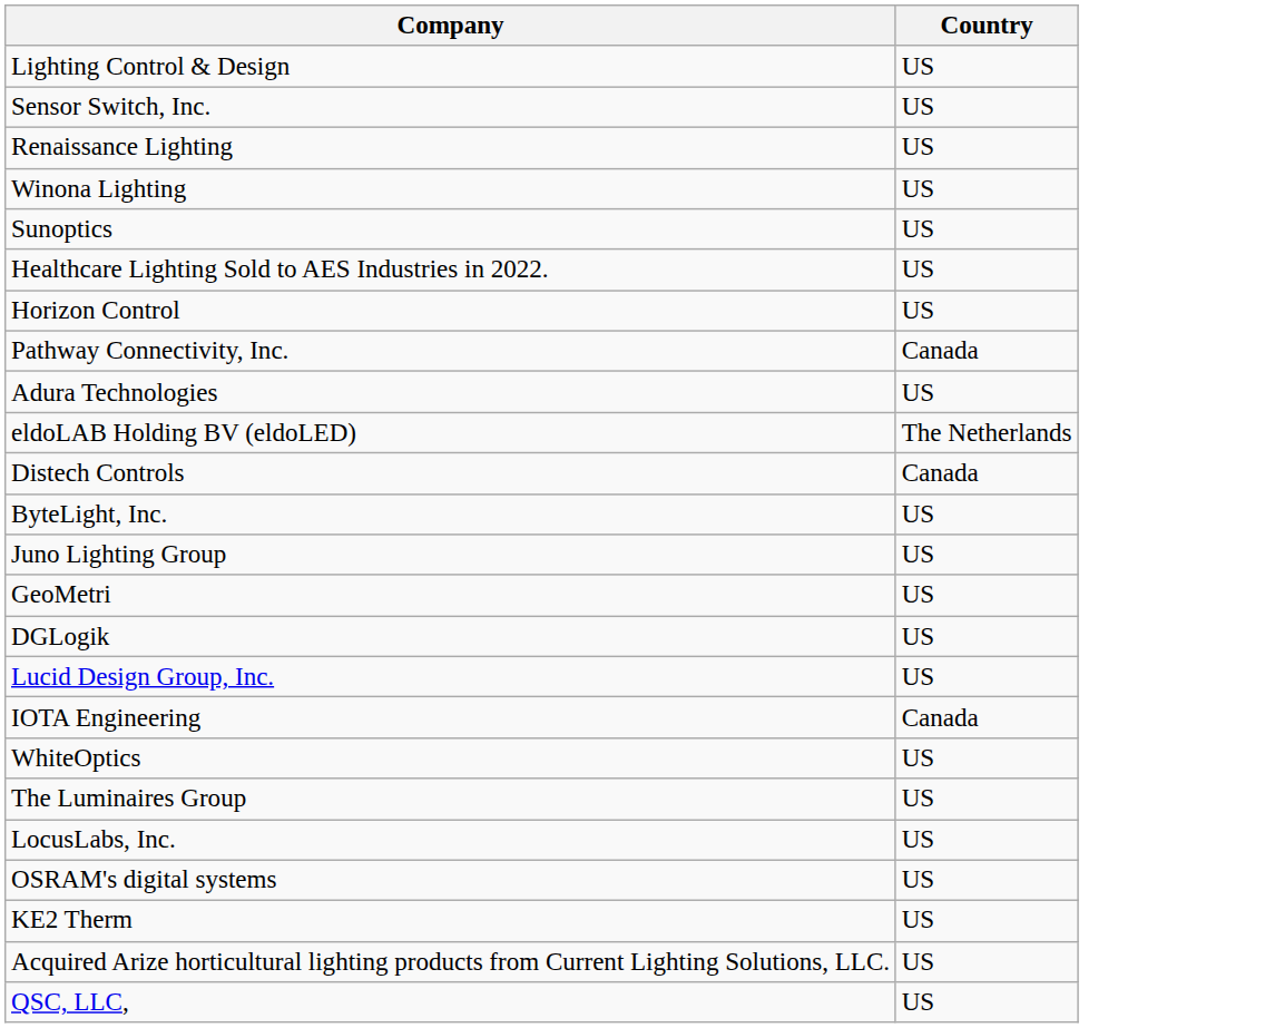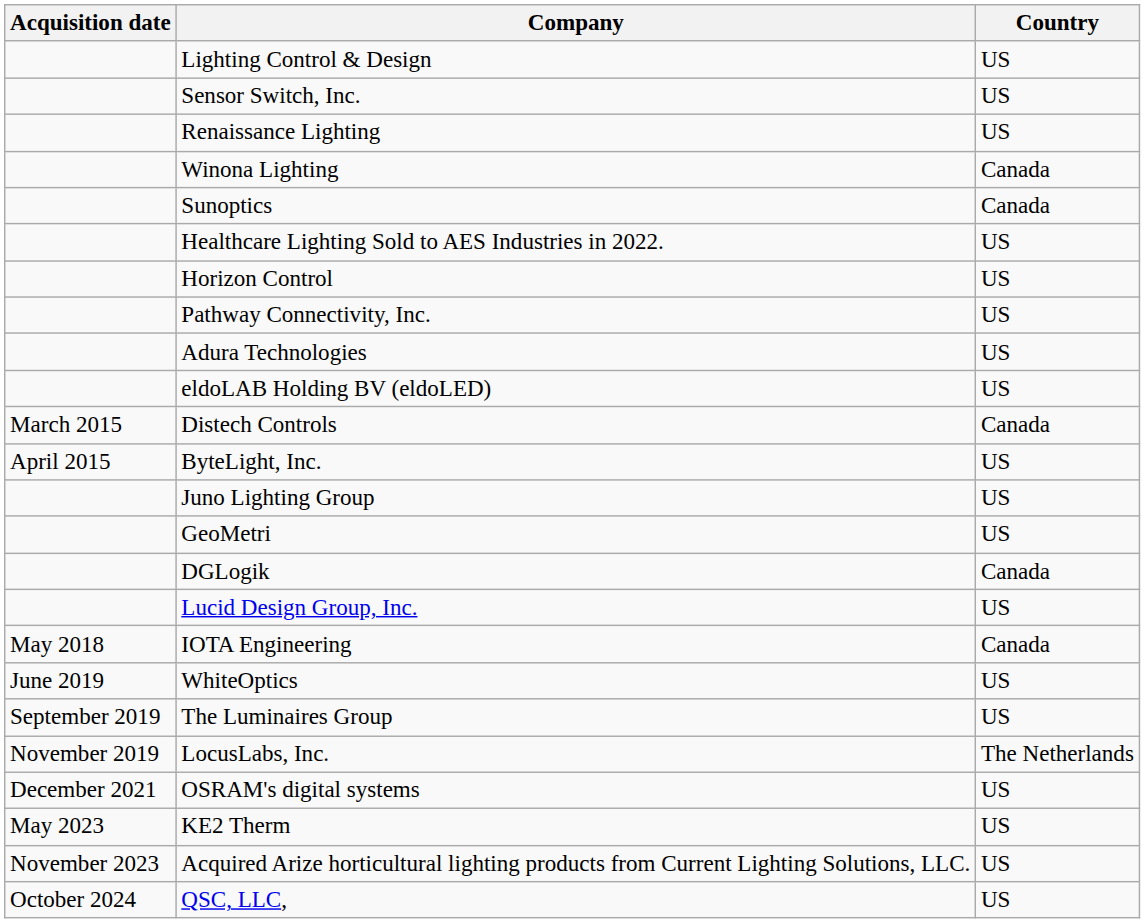+ column: Acquisition date | March 2015 | April 2015 | May 2018 | June 2019 | September 2019 | November 2019 | December 2021 | May 2023 | November 2023 | October 2024
Winona Lighting | Country: US -> Canada
Sunoptics | Country: US -> Canada
Pathway Connectivity, Inc. | Country: Canada -> US
eldoLAB Holding BV (eldoLED) | Country: The Netherlands -> US
DGLogik | Country: US -> Canada
LocusLabs, Inc. | Country: US -> The Netherlands
